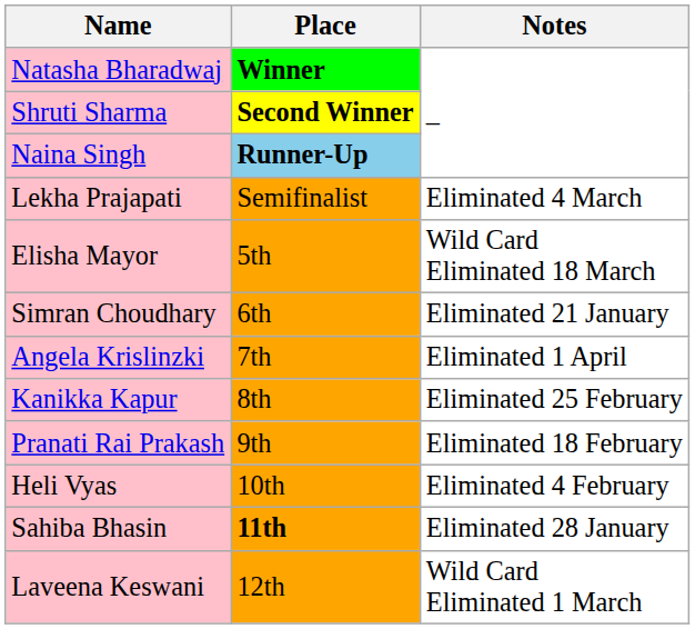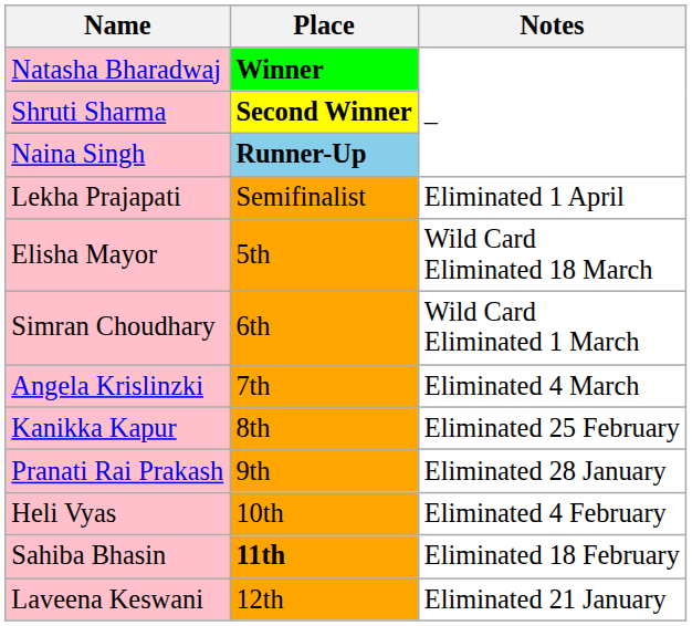Lekha Prajapati | Notes: Eliminated 4 March -> Eliminated 1 April
Simran Choudhary | Notes: Eliminated 21 January -> Wild Card Eliminated 1 March
Angela Krislinzki | Notes: Eliminated 1 April -> Eliminated 4 March
Pranati Rai Prakash | Notes: Eliminated 18 February -> Eliminated 28 January
Sahiba Bhasin | Notes: Eliminated 28 January -> Eliminated 18 February
Laveena Keswani | Notes: Wild Card Eliminated 1 March -> Eliminated 21 January
